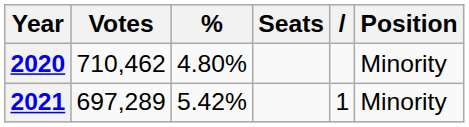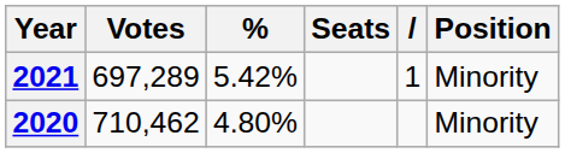rows swapped: 2020 <-> 2021
